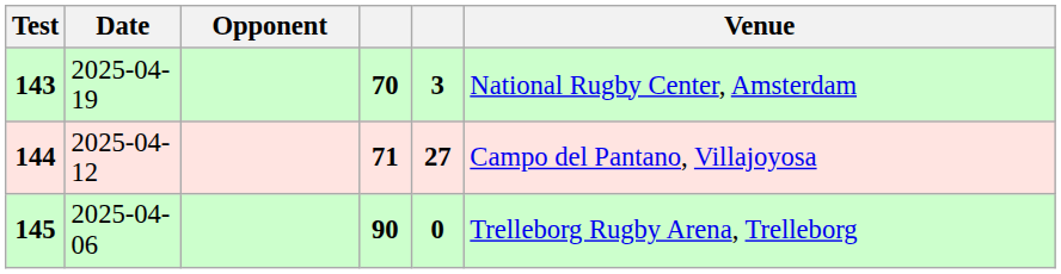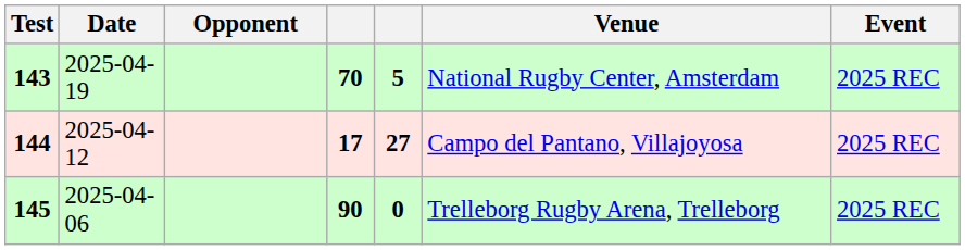+ column: Event | 2025 REC | 2025 REC | 2025 REC
143 | column 5: 3 -> 5
144 | column 4: 71 -> 17
